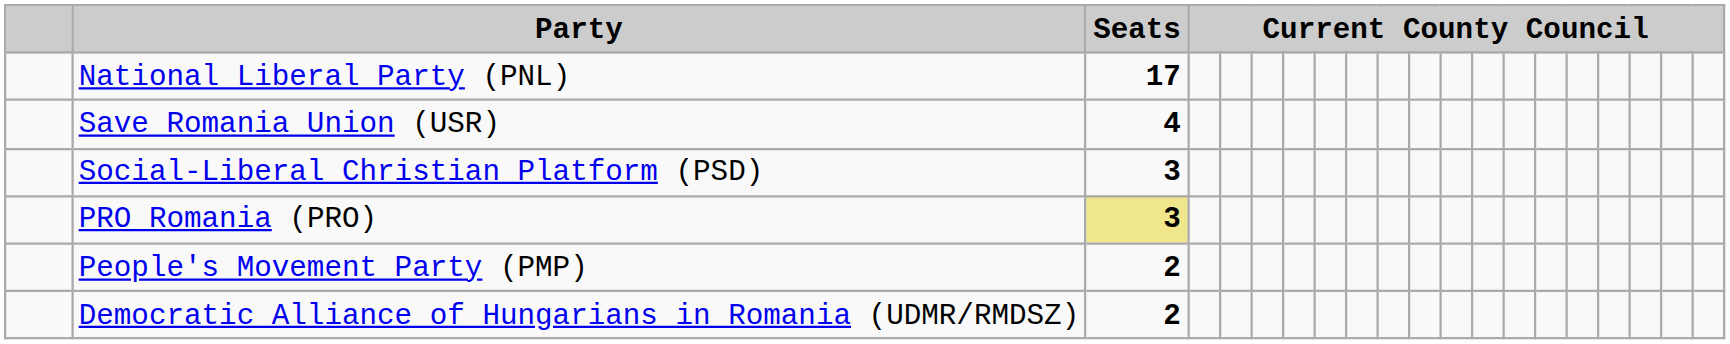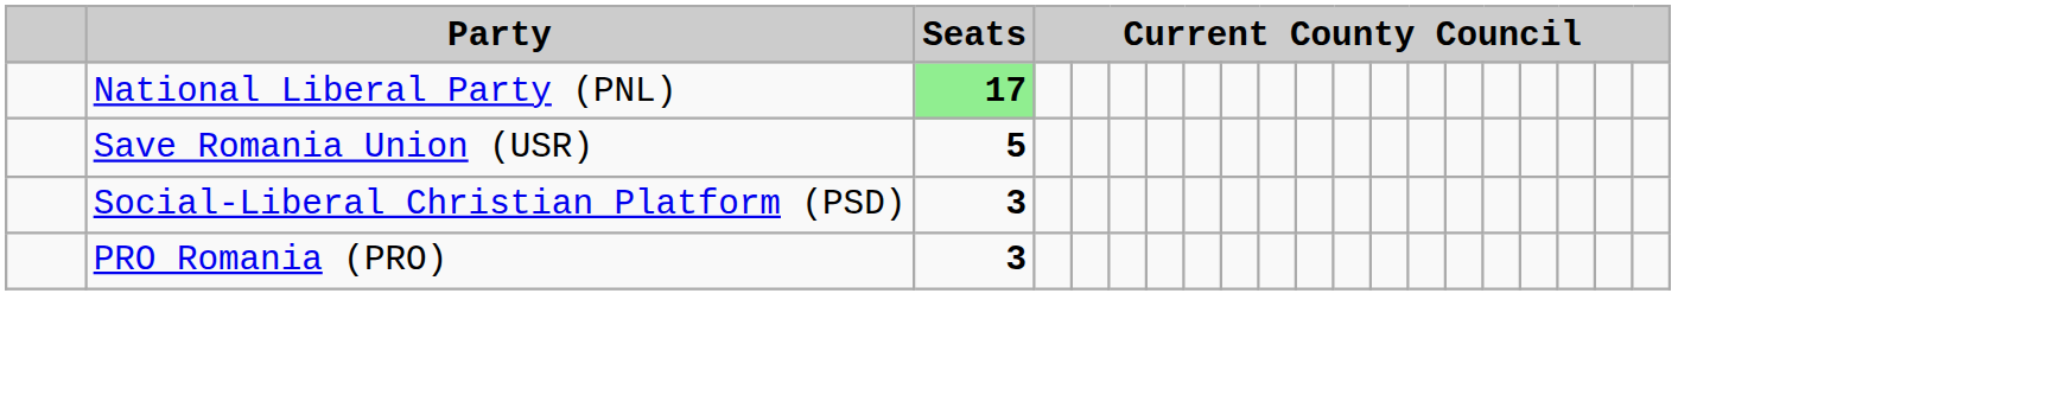National Liberal Party (PNL) | Seats: no background -> lightgreen background
Save Romania Union (USR) | Seats: 4 -> 5
PRO Romania (PRO) | Seats: khaki background -> no background
- row: People's Movement Party (PMP) | 2
- row: Democratic Alliance of Hungarians in Romania (UDMR/RMDSZ) | 2
